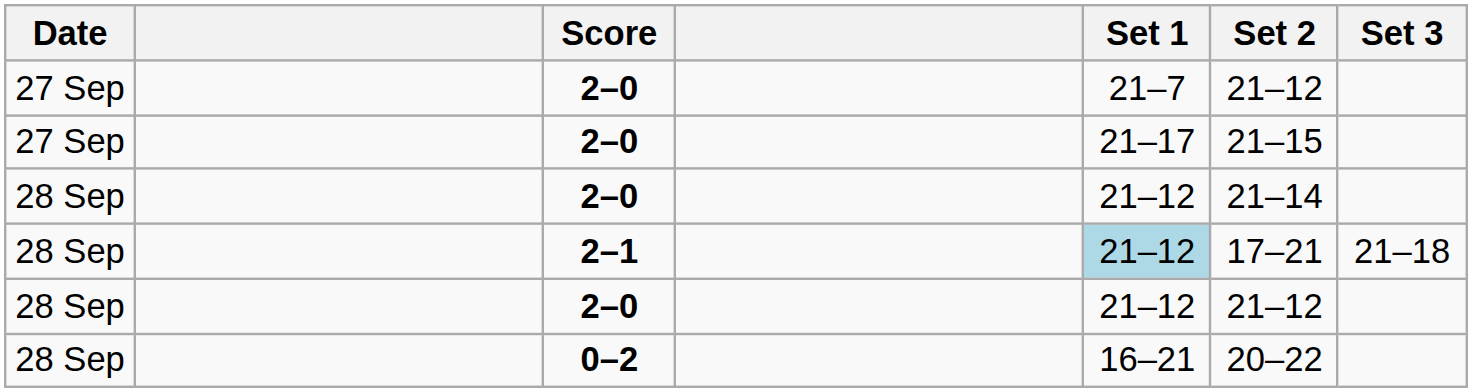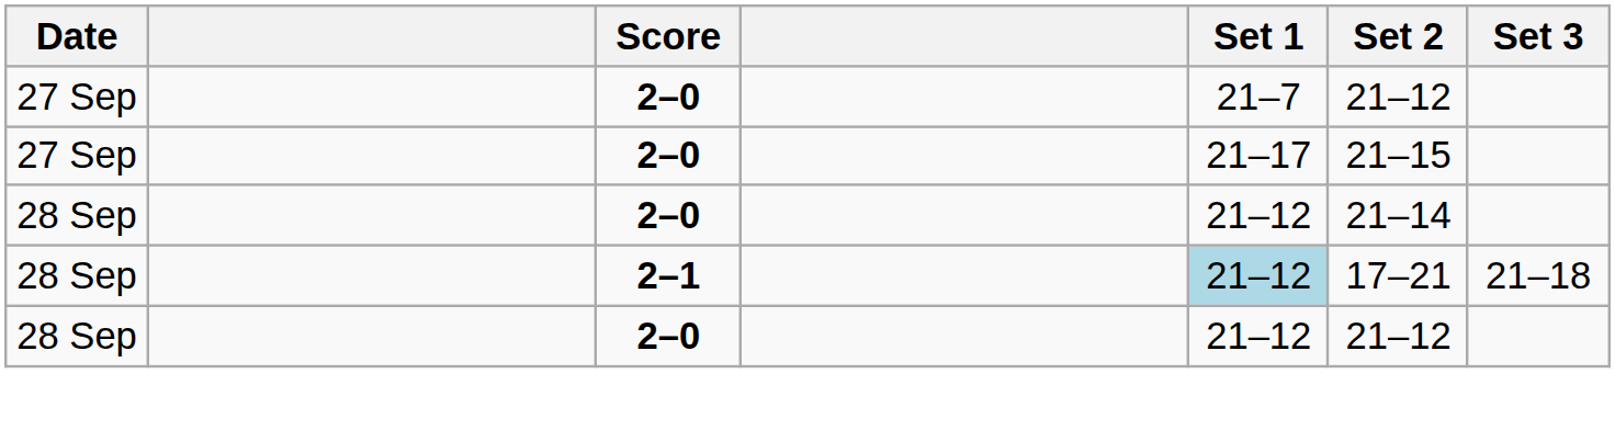- row: 28 Sep | 0–2 | 16–21 | 20–22
